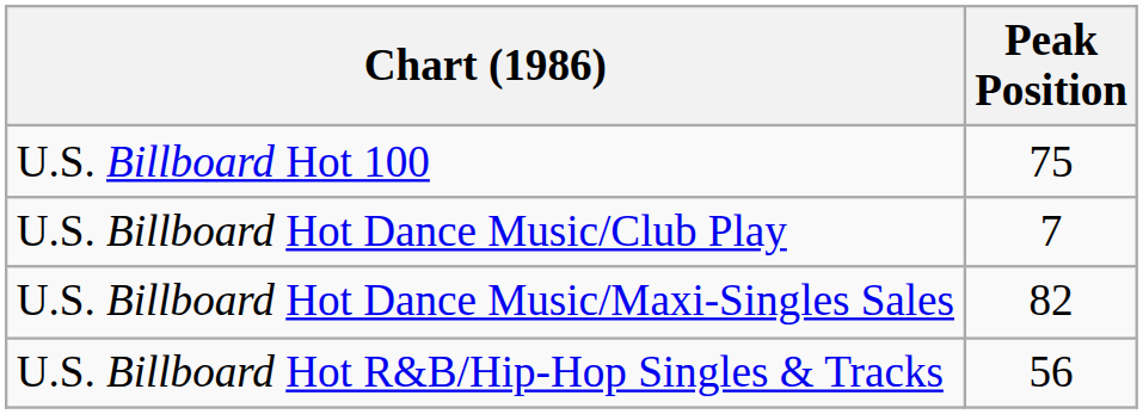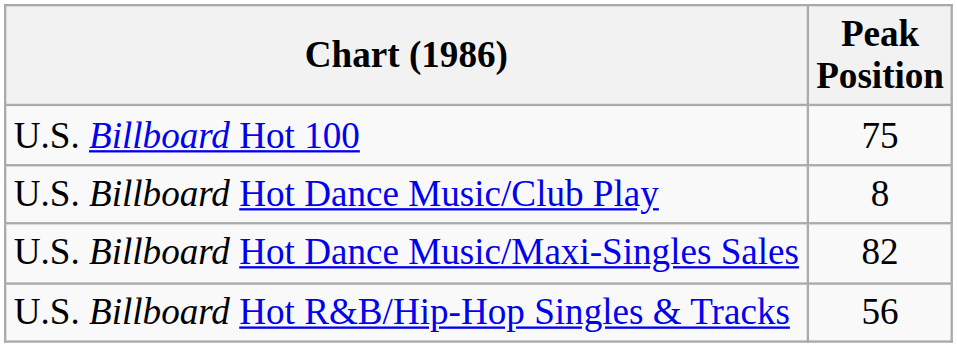U.S. Billboard Hot Dance Music/Club Play | Peak Position: 7 -> 8
